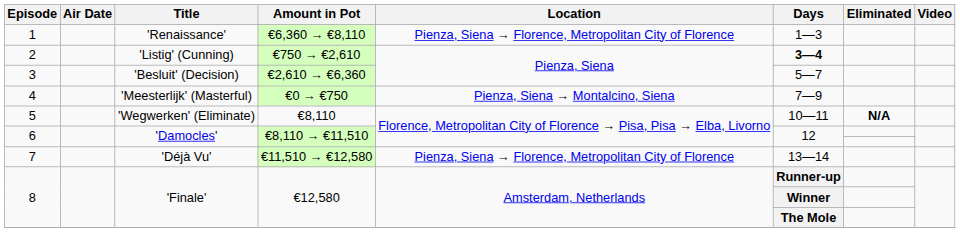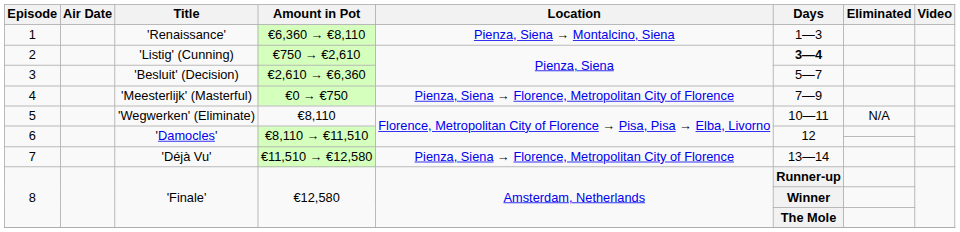1 | Location: Pienza, Siena → Florence, Metropolitan City of Florence -> Pienza, Siena → Montalcino, Siena
4 | Location: Pienza, Siena → Montalcino, Siena -> Pienza, Siena → Florence, Metropolitan City of Florence
5 | Eliminated: bold -> normal
